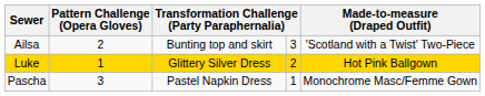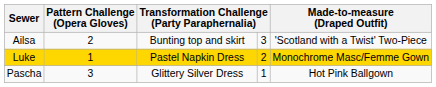Luke | column 3: Glittery Silver Dress -> Pastel Napkin Dress
Luke | Made-to-measure (Draped Outfit): Hot Pink Ballgown -> Monochrome Masc/Femme Gown
Pascha | column 3: Pastel Napkin Dress -> Glittery Silver Dress
Pascha | Made-to-measure (Draped Outfit): Monochrome Masc/Femme Gown -> Hot Pink Ballgown
